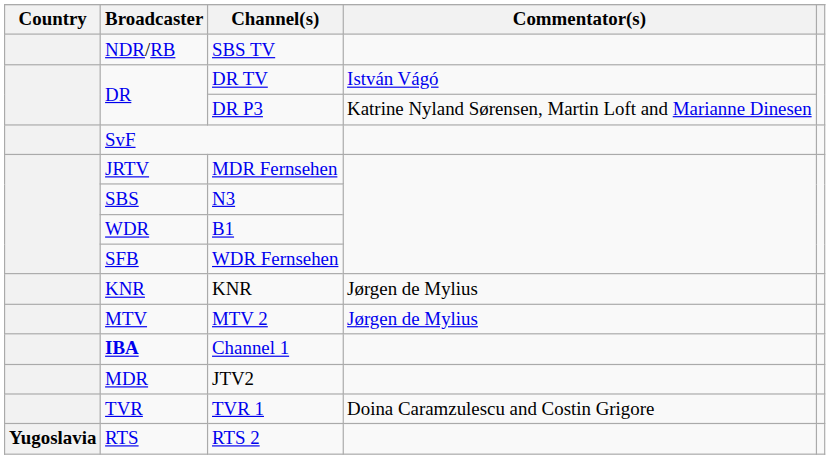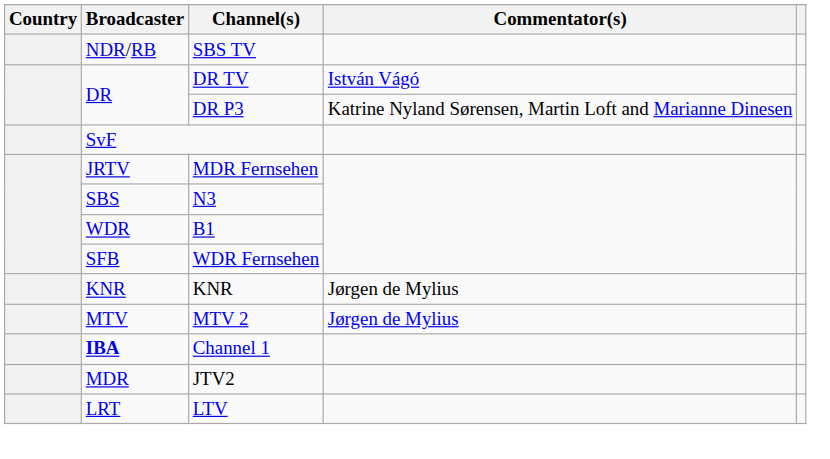+ row: LRT | LTV
- row: TVR | TVR 1 | Doina Caramzulescu and Costin Grigore
- row: Yugoslavia | RTS | RTS 2
